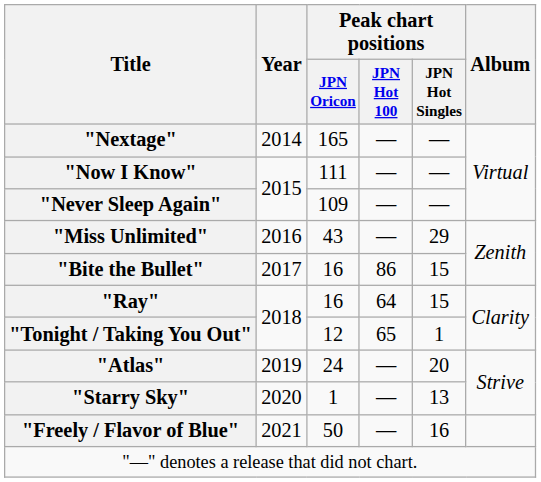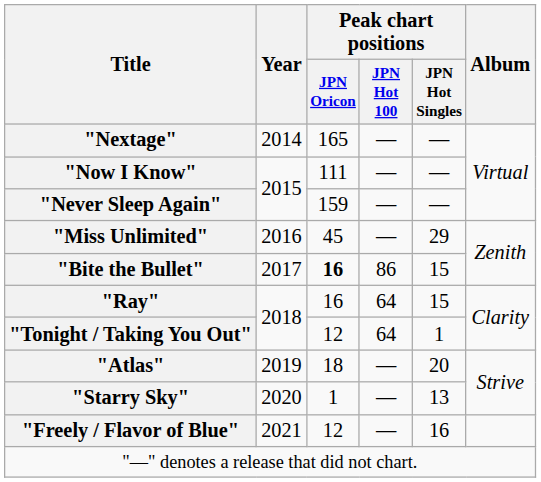"Never Sleep Again" | Peak chart positions / JPN Oricon: 109 -> 159
"Miss Unlimited" | Peak chart positions / JPN Oricon: 43 -> 45
"Bite the Bullet" | Peak chart positions / JPN Oricon: normal -> bold
"Tonight / Taking You Out" | Peak chart positions / JPN Hot 100: 65 -> 64
"Atlas" | Peak chart positions / JPN Oricon: 24 -> 18
"Freely / Flavor of Blue" | Peak chart positions / JPN Oricon: 50 -> 12
